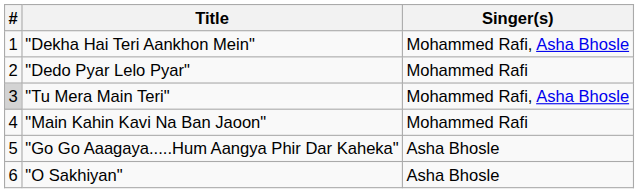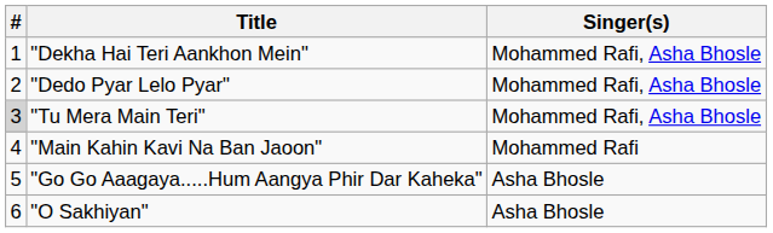"Dedo Pyar Lelo Pyar" | Singer(s): Mohammed Rafi -> Mohammed Rafi, Asha Bhosle
